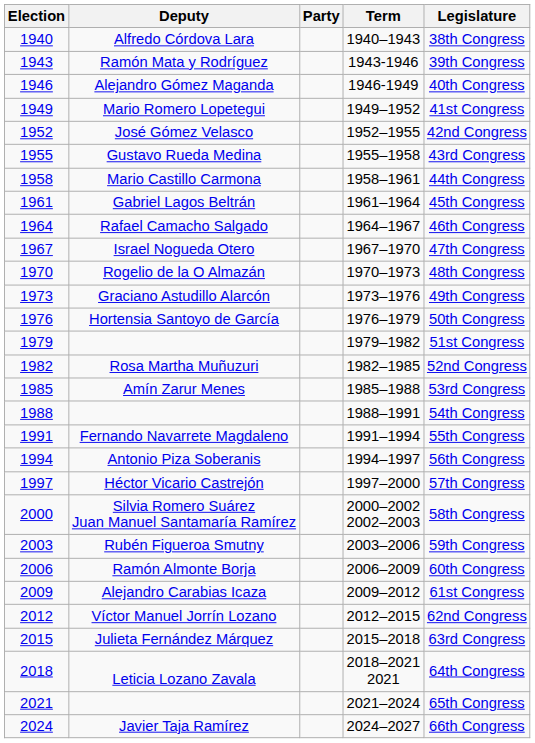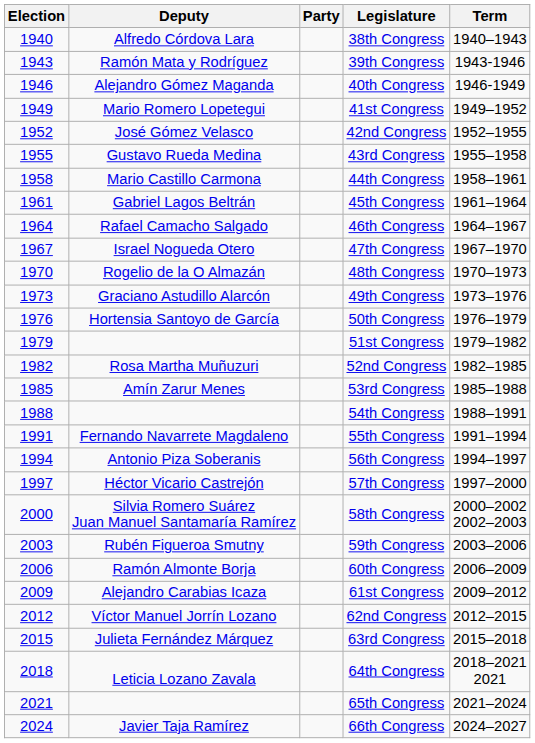columns swapped: Term <-> Legislature
